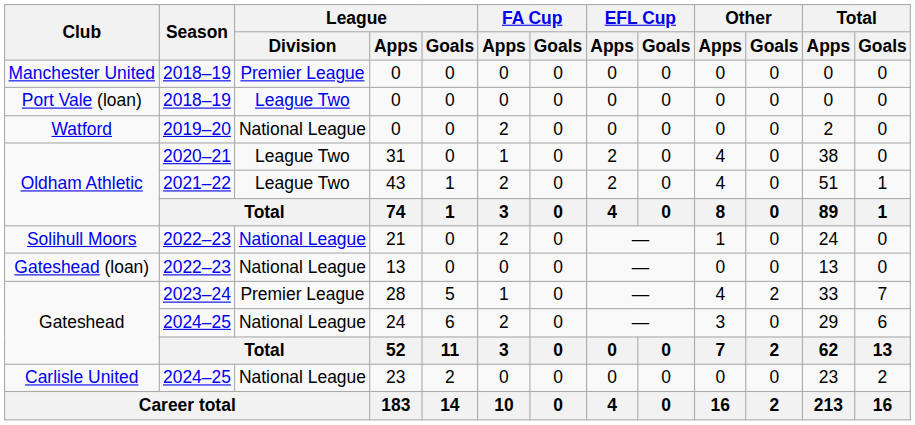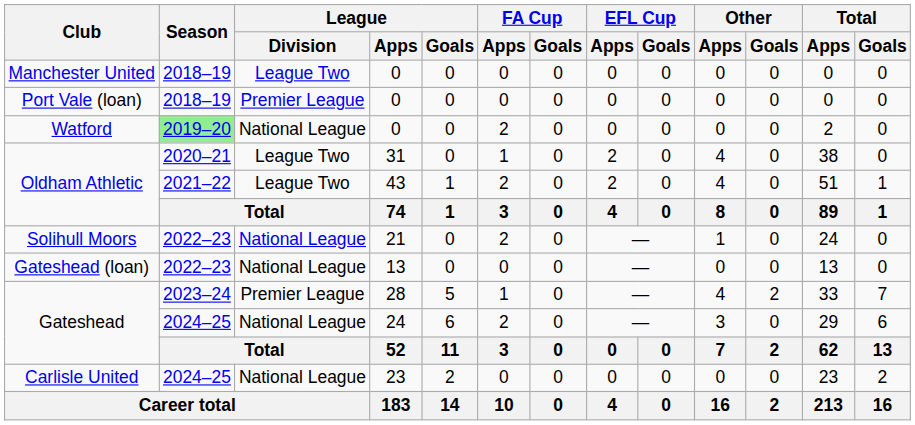Manchester United | League / Division: Premier League -> League Two
Port Vale (loan) | League / Division: League Two -> Premier League
Watford | Season: no background -> lightgreen background
